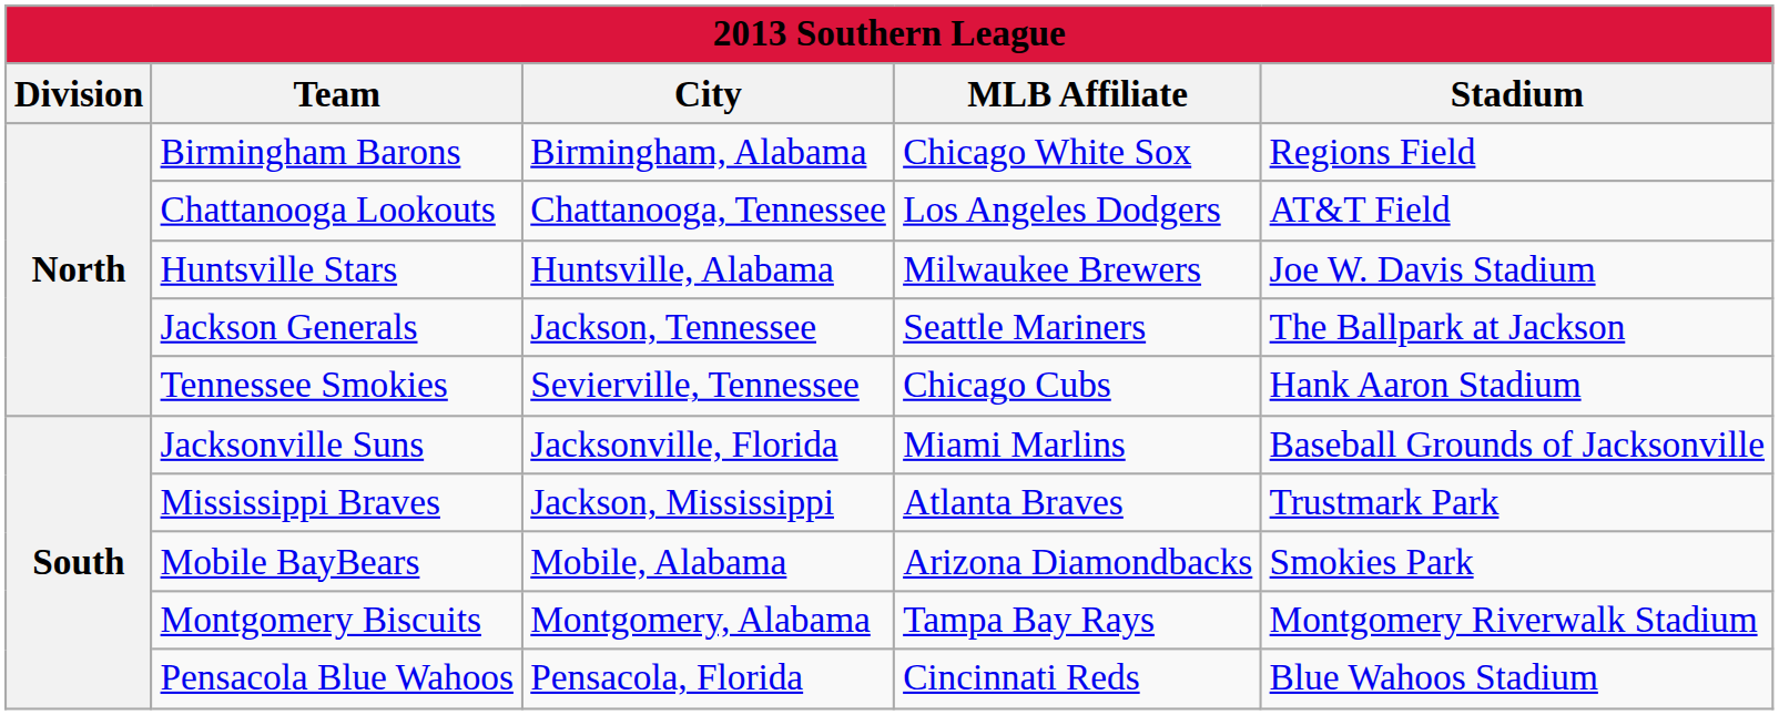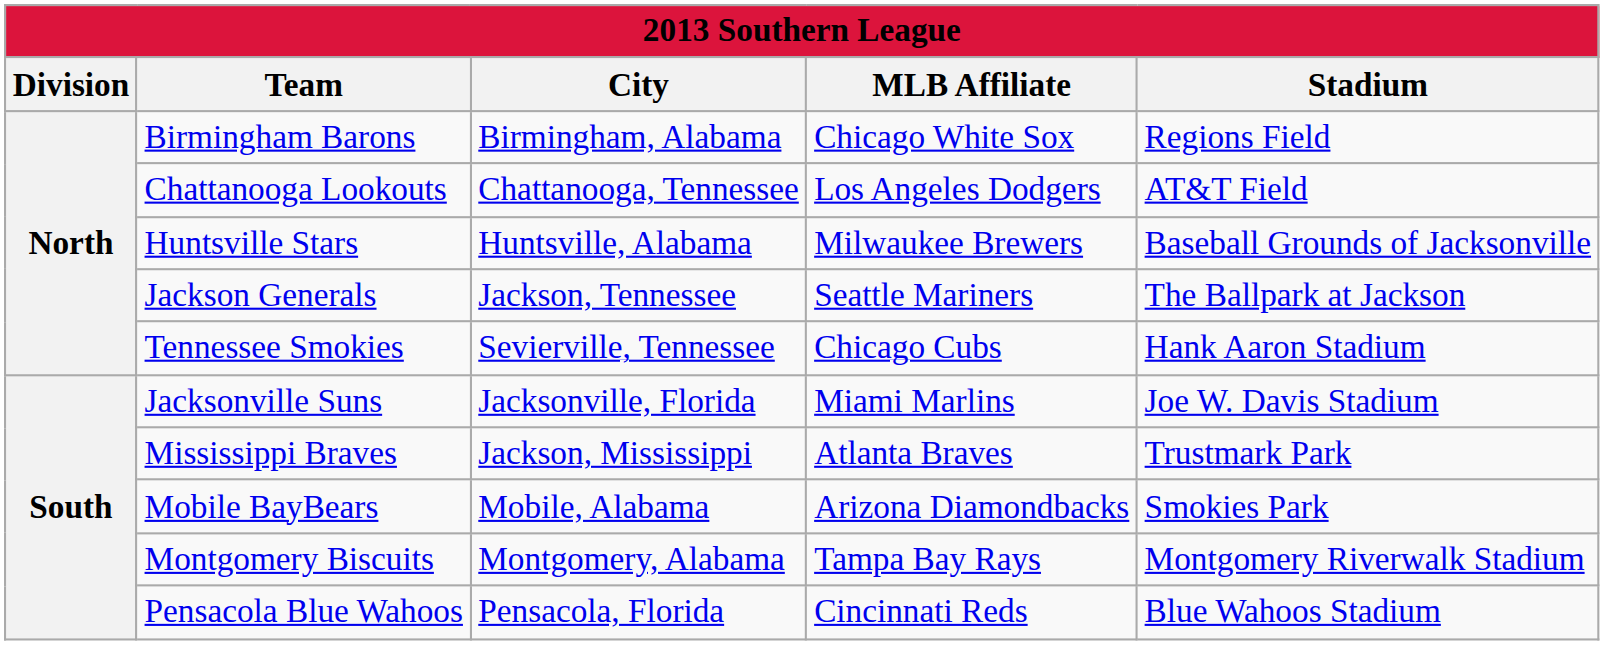Huntsville Stars | Stadium: Joe W. Davis Stadium -> Baseball Grounds of Jacksonville
Jacksonville Suns | Stadium: Baseball Grounds of Jacksonville -> Joe W. Davis Stadium
